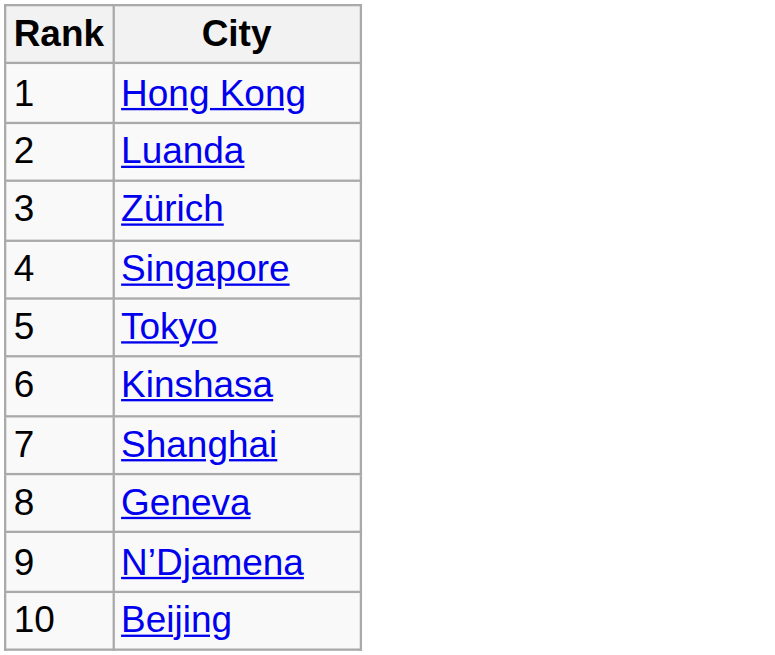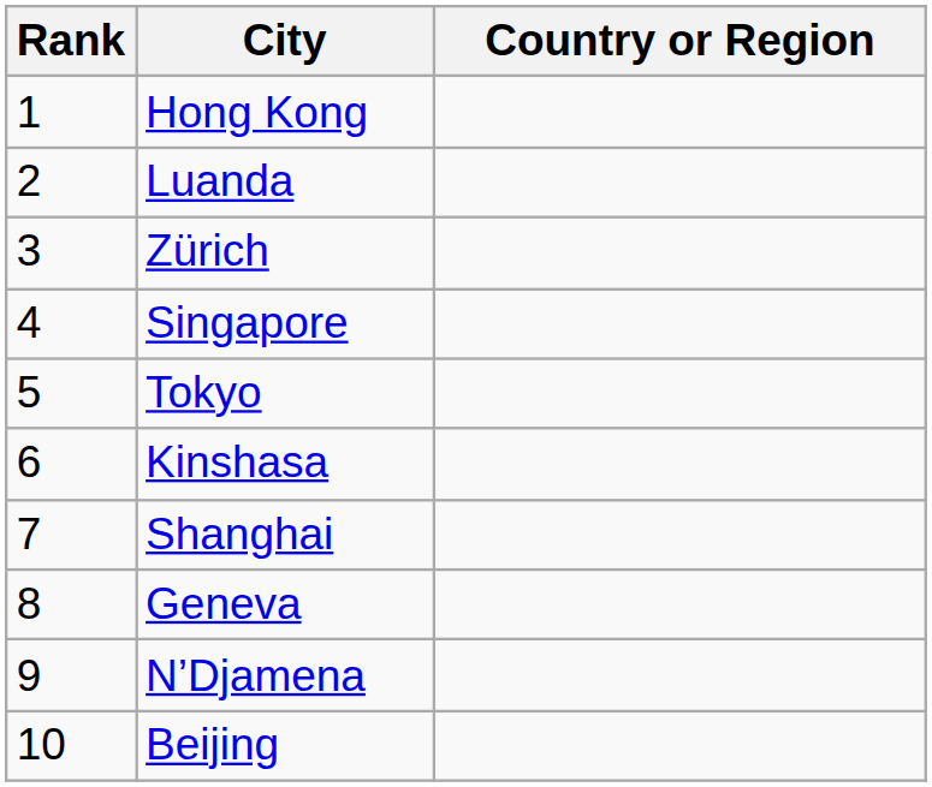+ column: Country or Region
